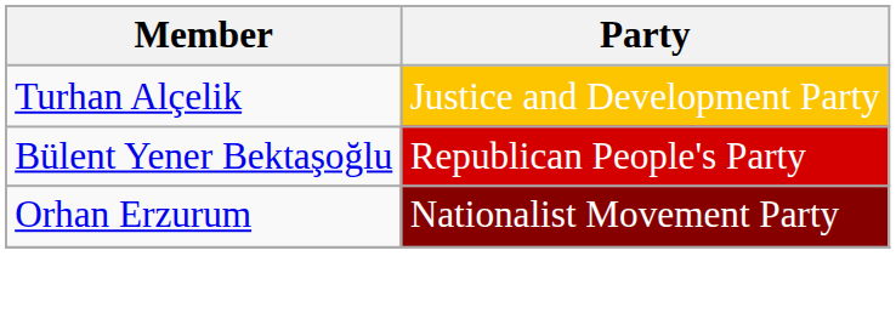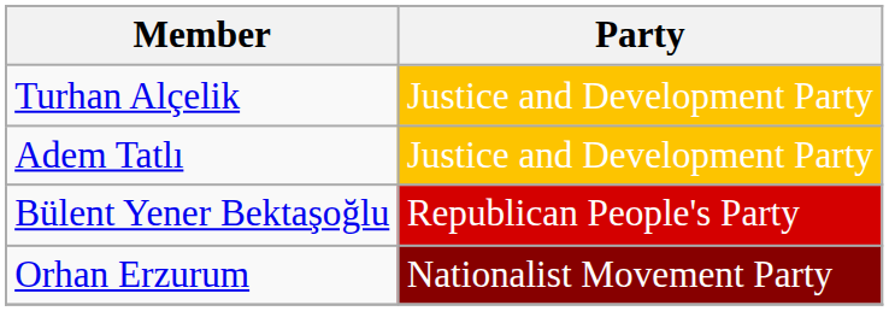+ row: Adem Tatlı | Justice and Development Party
